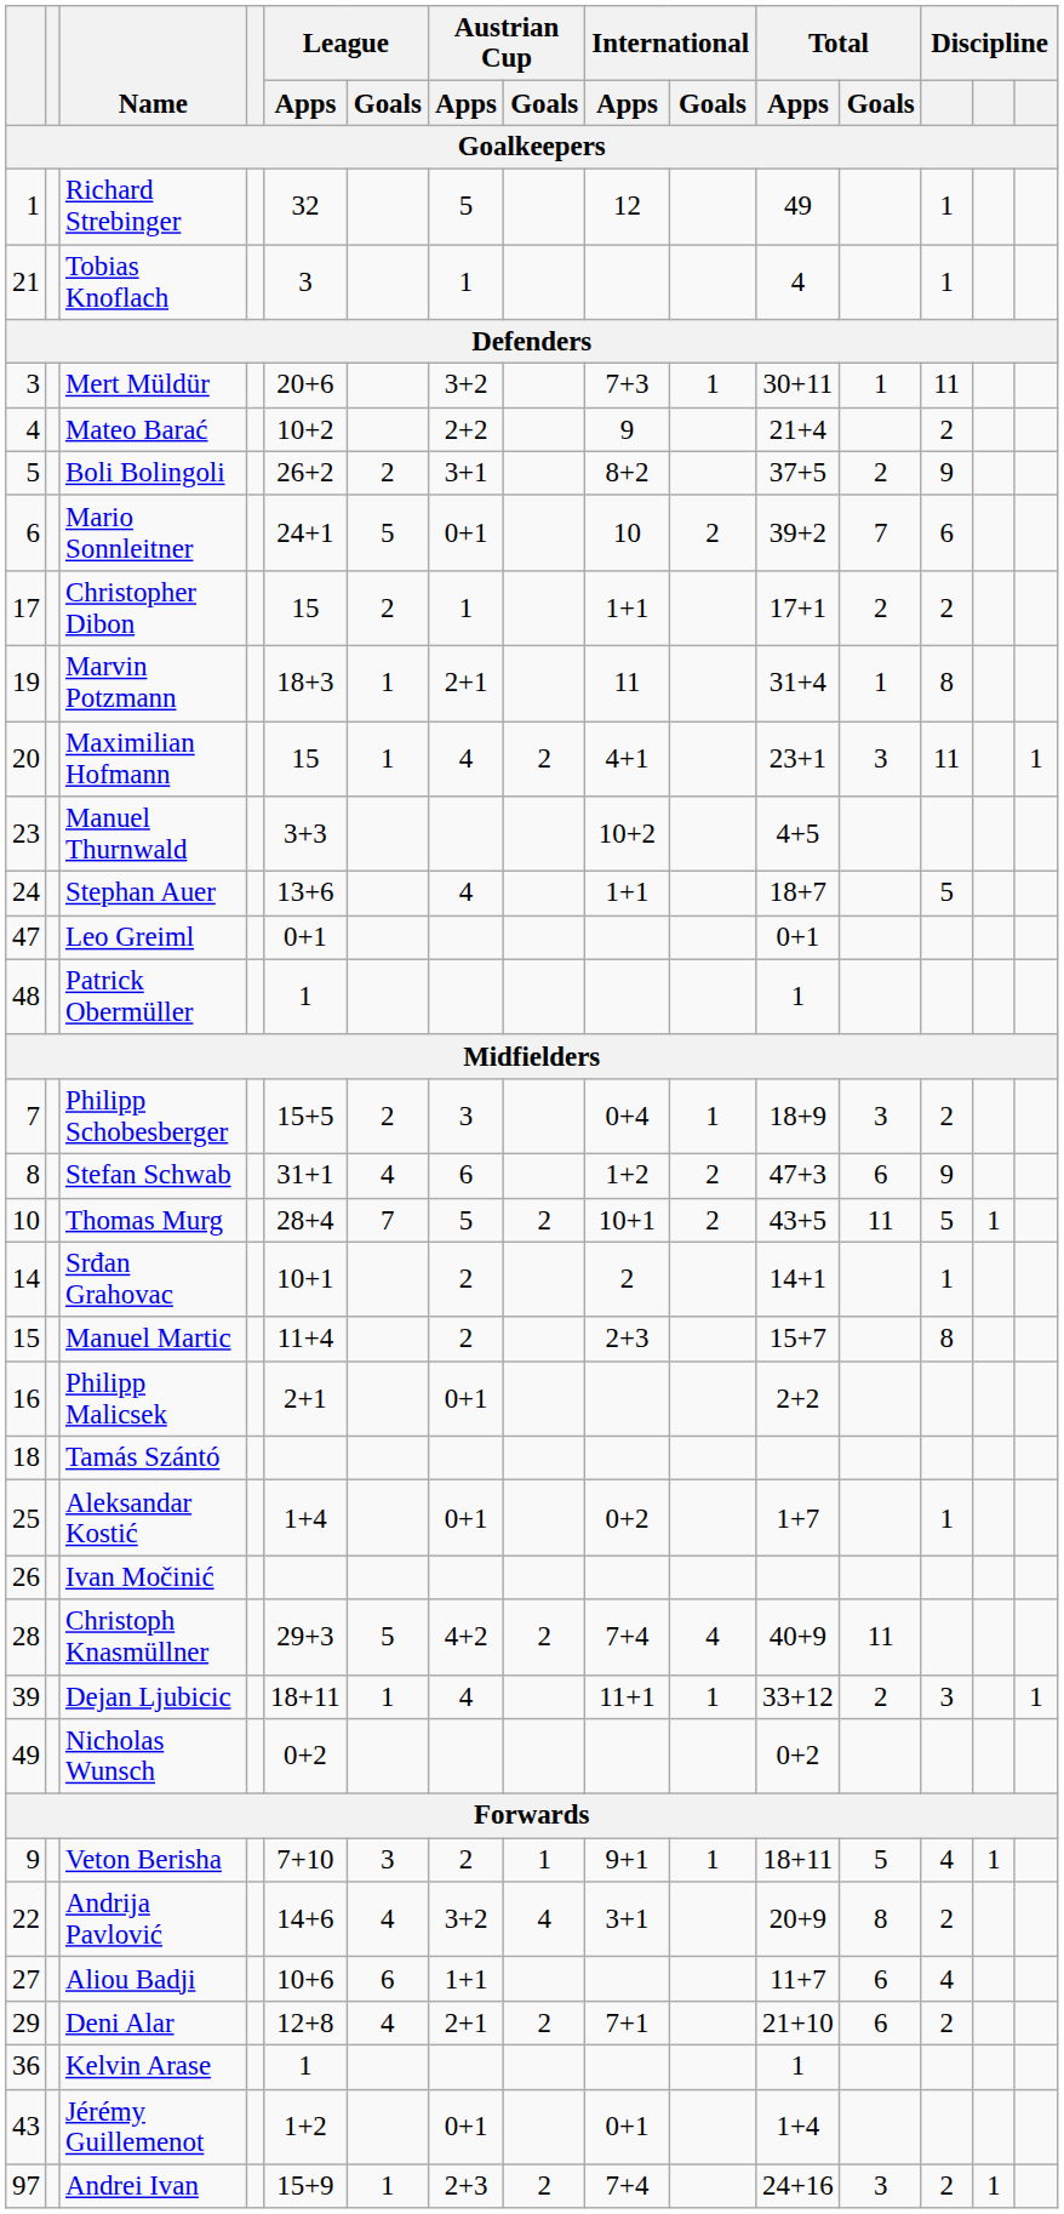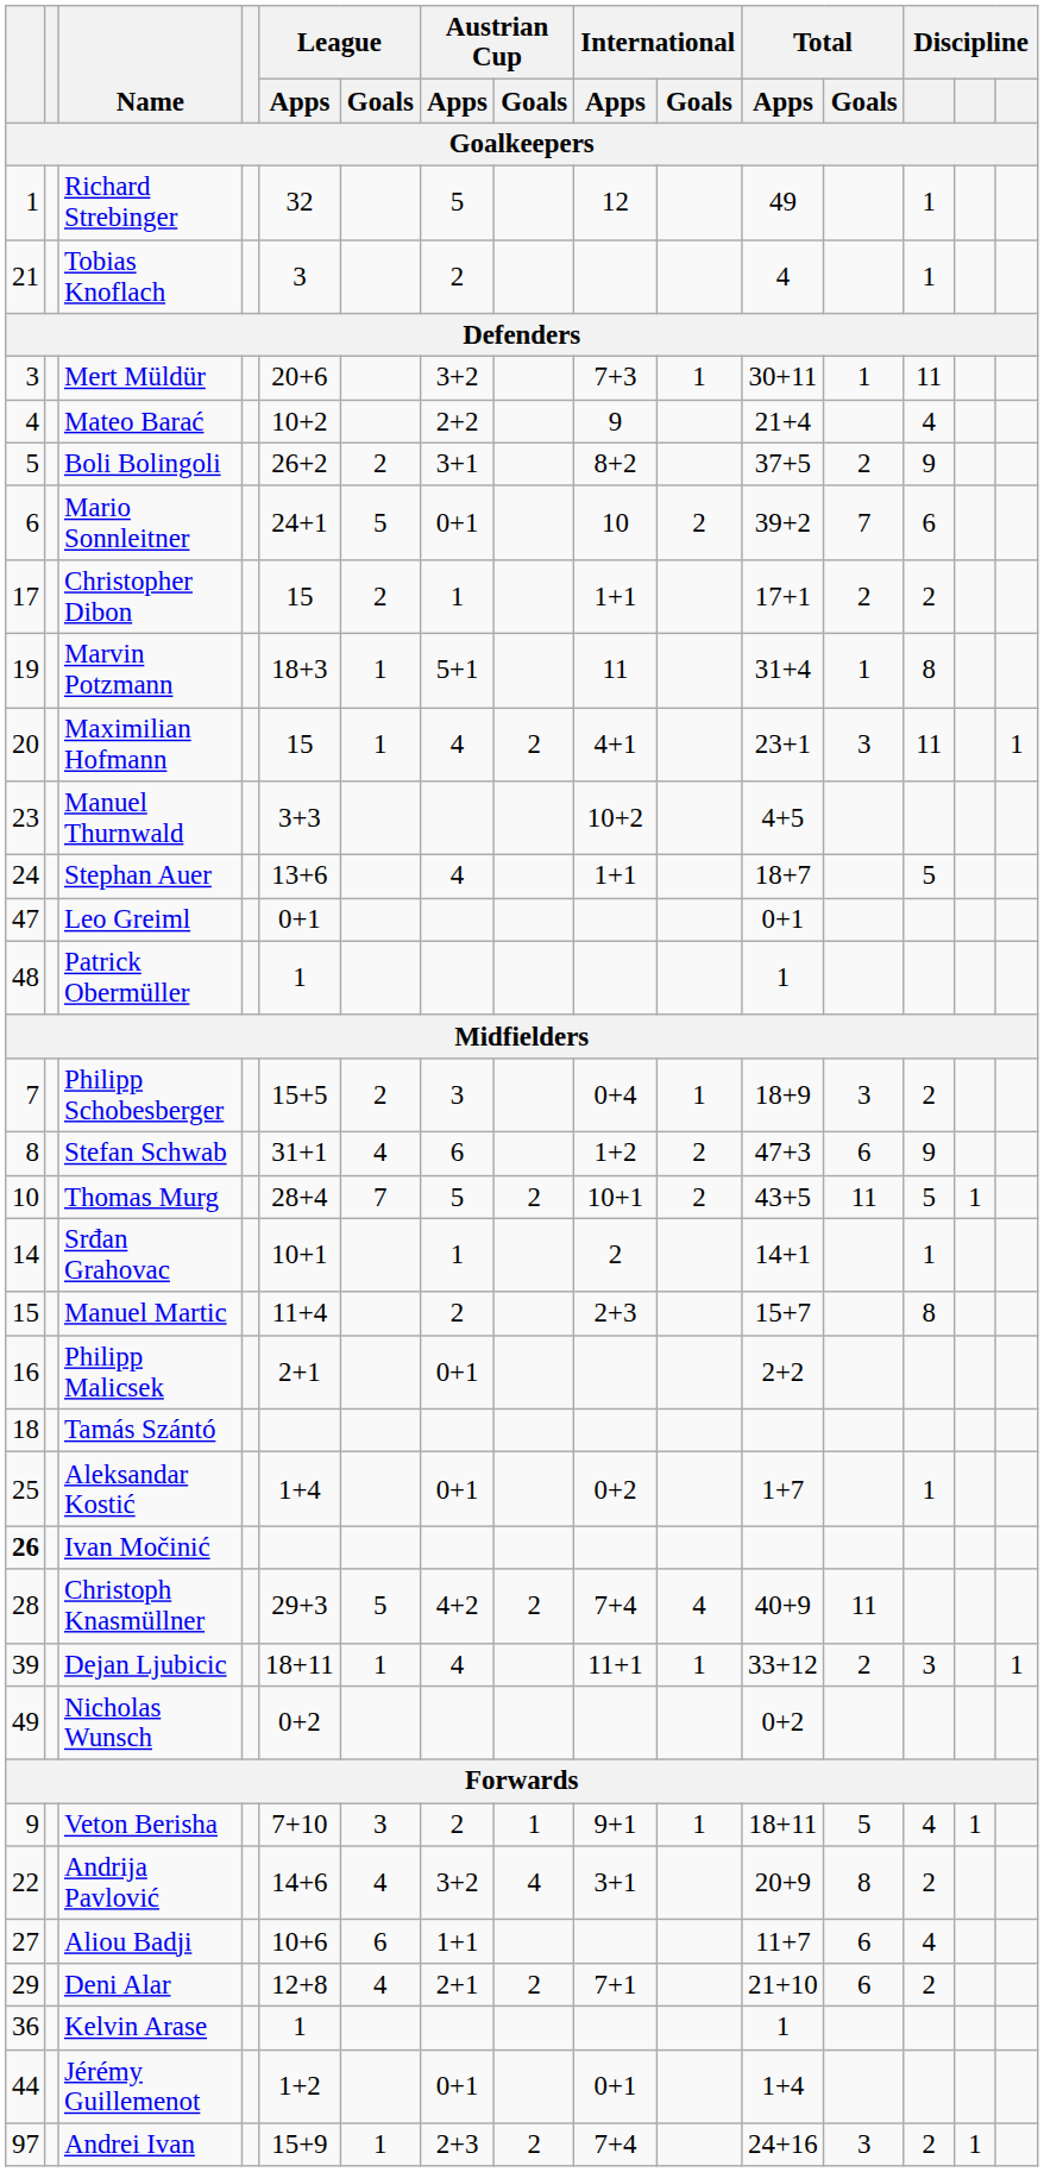Tobias Knoflach | Austrian Cup / Apps: 1 -> 2
Mateo Barać | column 13: 2 -> 4
Marvin Potzmann | Austrian Cup / Apps: 2+1 -> 5+1
Srđan Grahovac | Austrian Cup / Apps: 2 -> 1
Ivan Močinić | column 1: normal -> bold
Jérémy Guillemenot | column 1: 43 -> 44
